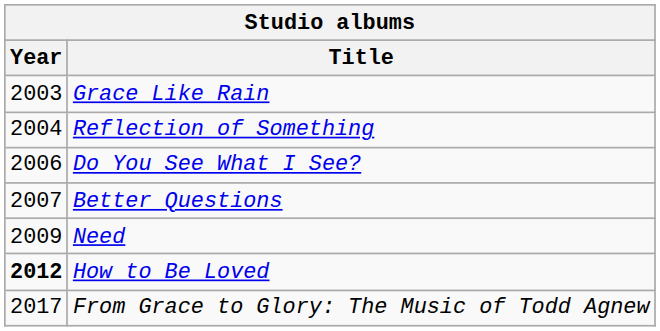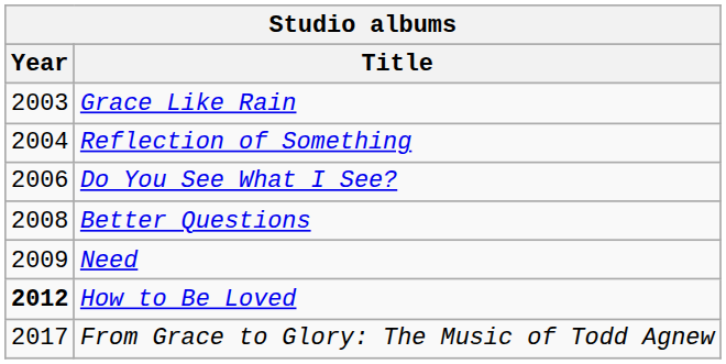Better Questions | Year: 2007 -> 2008
